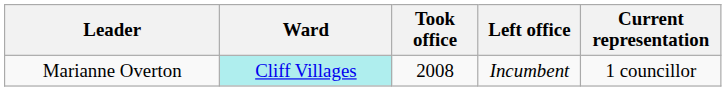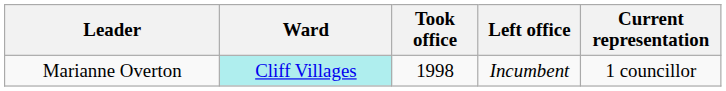Marianne Overton | Took office: 2008 -> 1998
